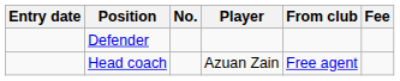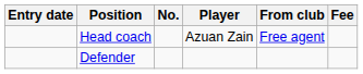rows swapped: Head coach <-> Defender
